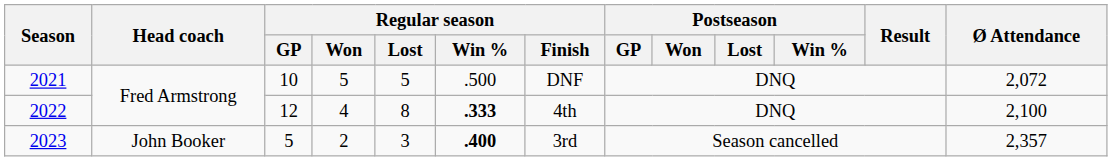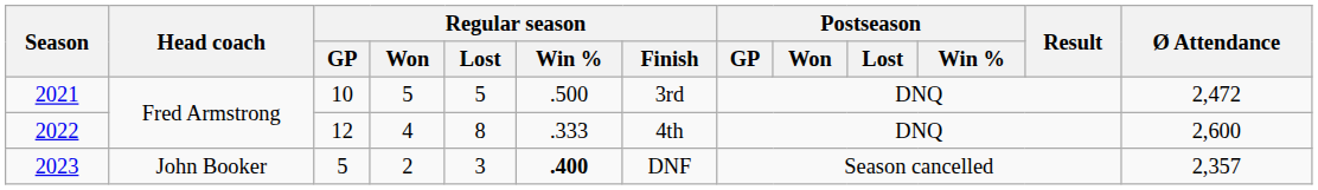2021 | Regular season / Finish: DNF -> 3rd
2021 | Ø Attendance: 2,072 -> 2,472
2022 | Regular season / Win %: bold -> normal
2022 | Ø Attendance: 2,100 -> 2,600
2023 | Regular season / Finish: 3rd -> DNF
